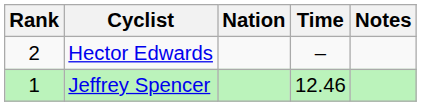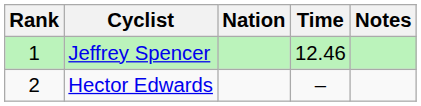rows swapped: Jeffrey Spencer <-> Hector Edwards
